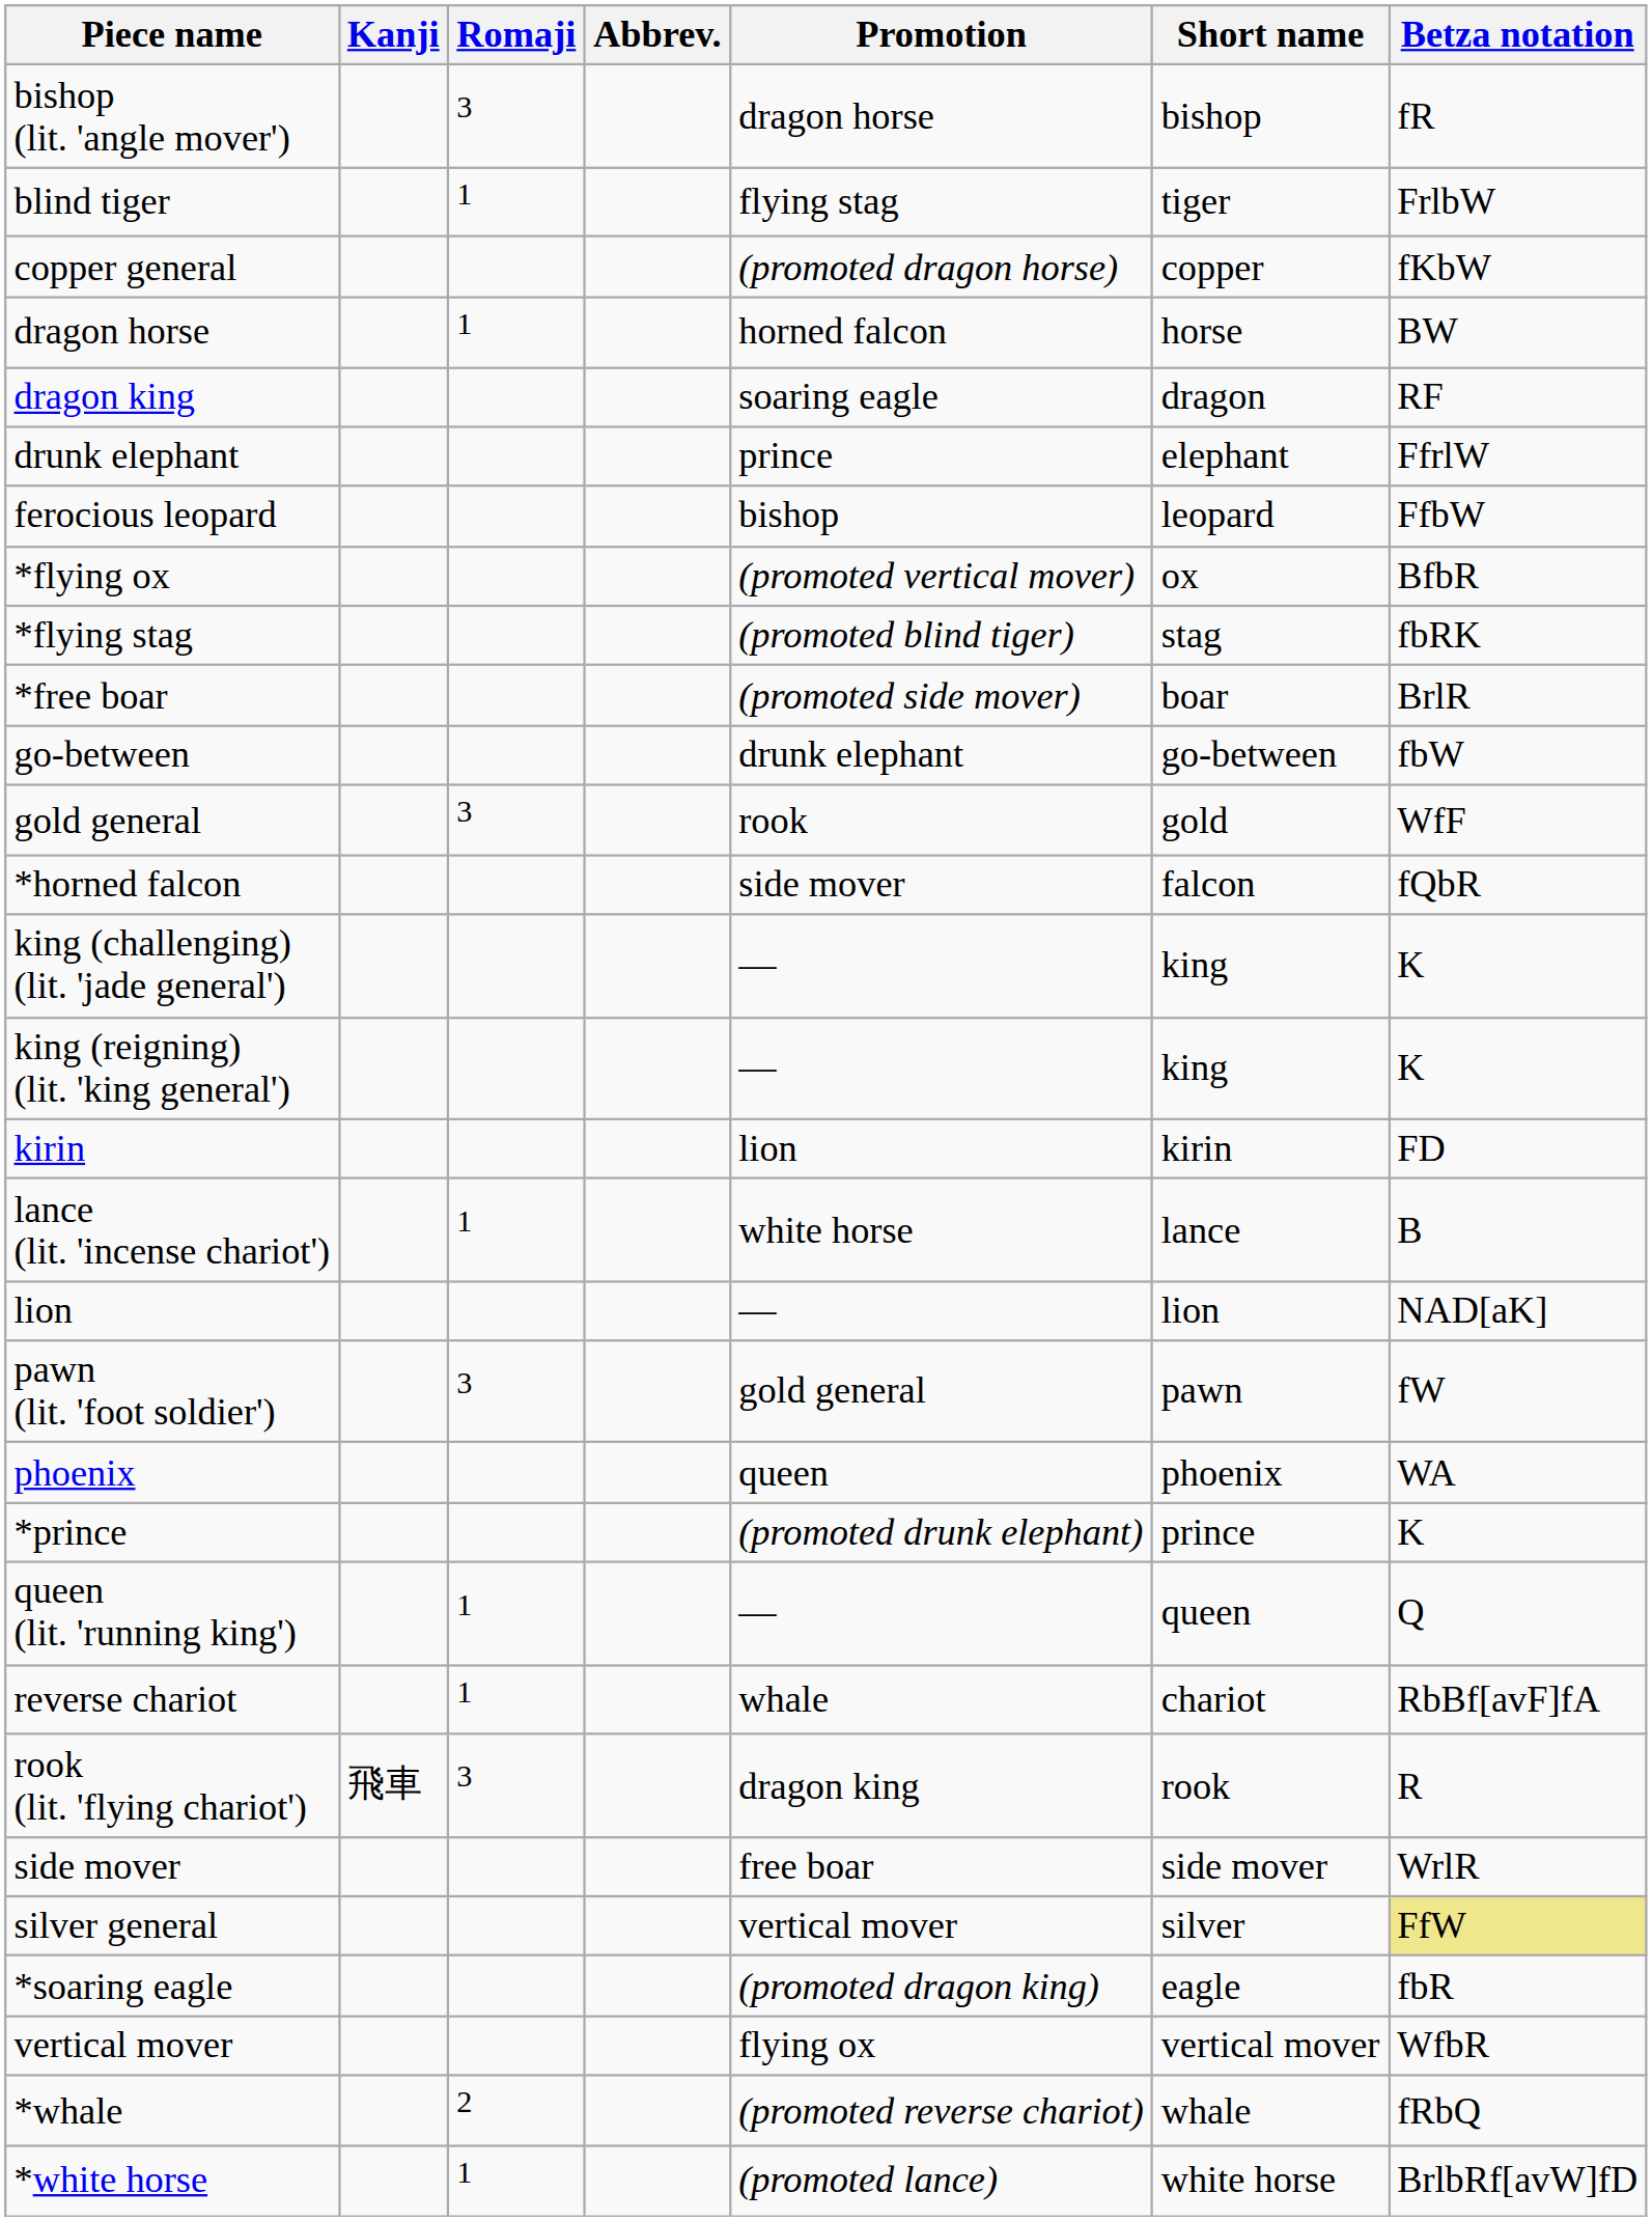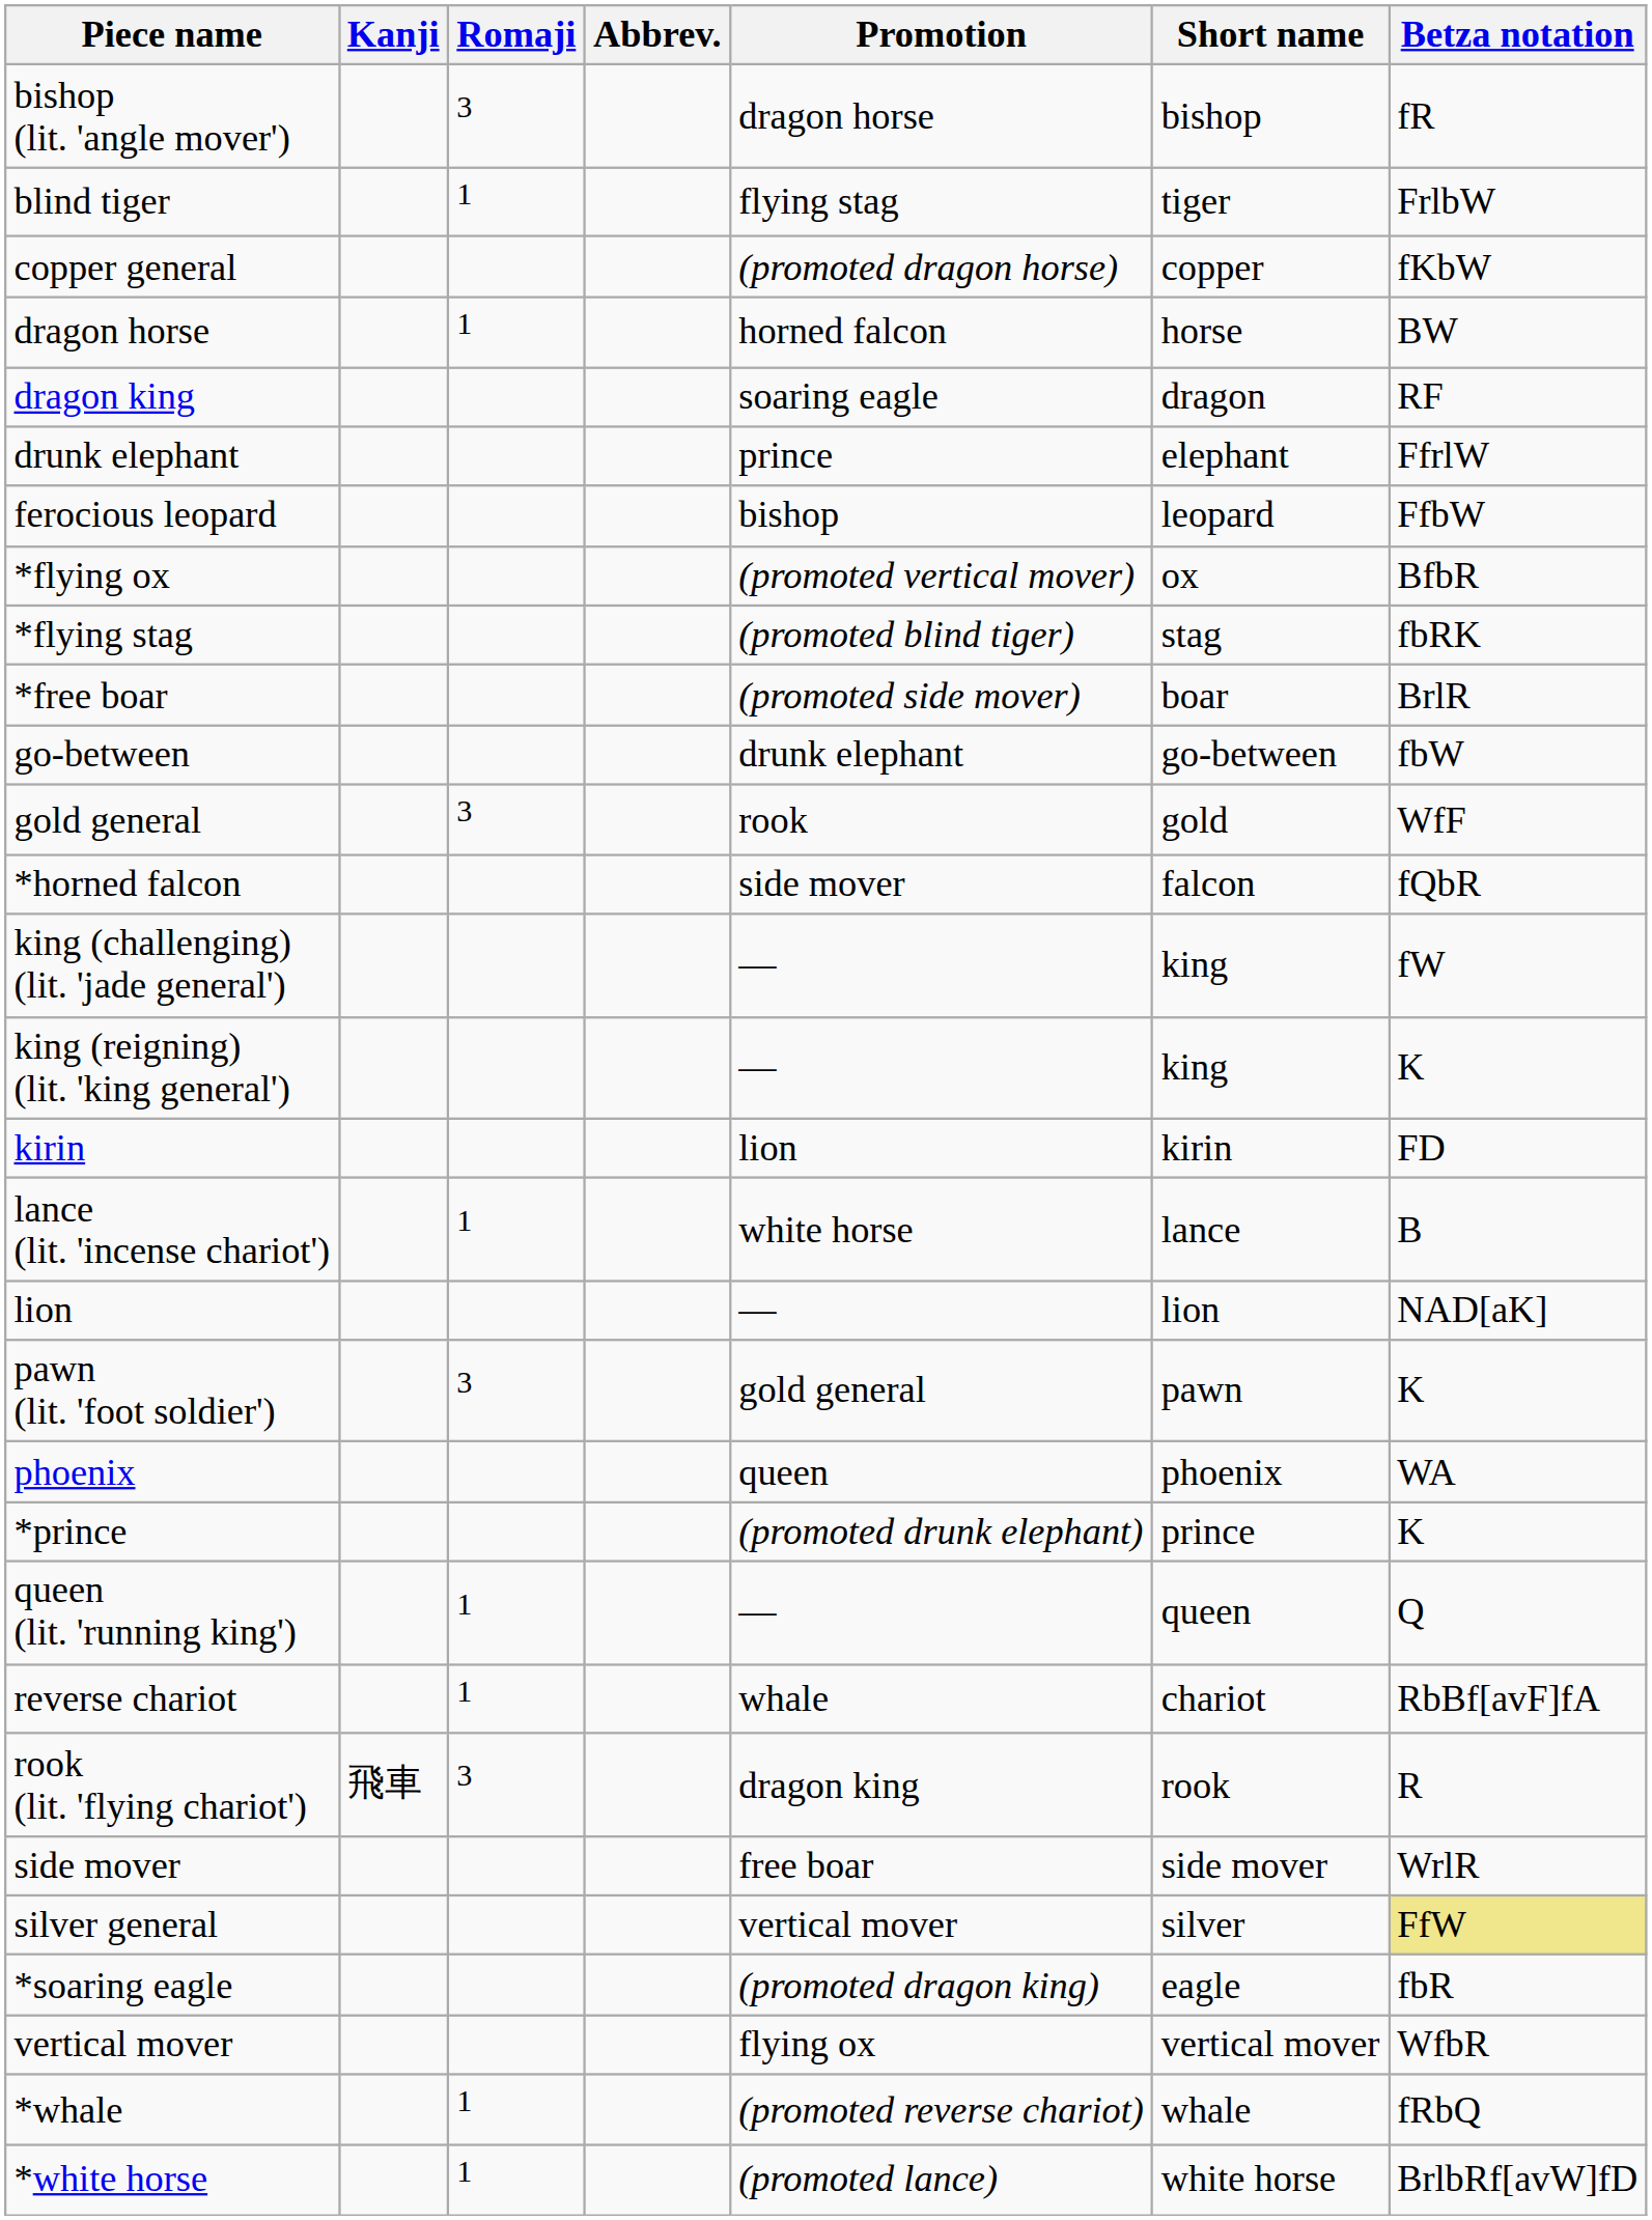king (challenging) (lit. 'jade general') | Betza notation: K -> fW
pawn (lit. 'foot soldier') | Betza notation: fW -> K
*whale | Romaji: 2 -> 1
